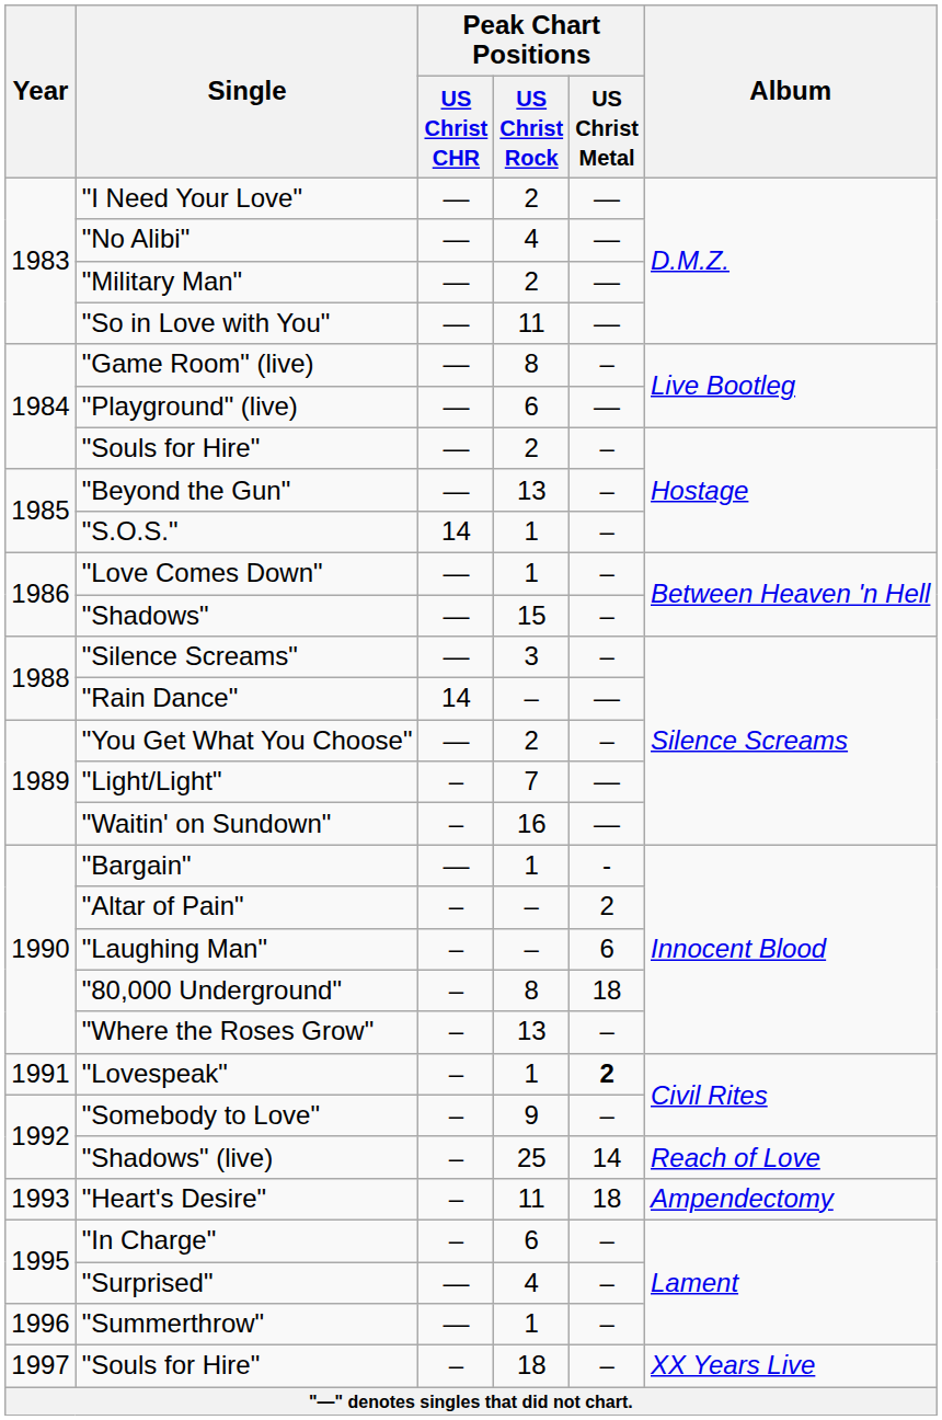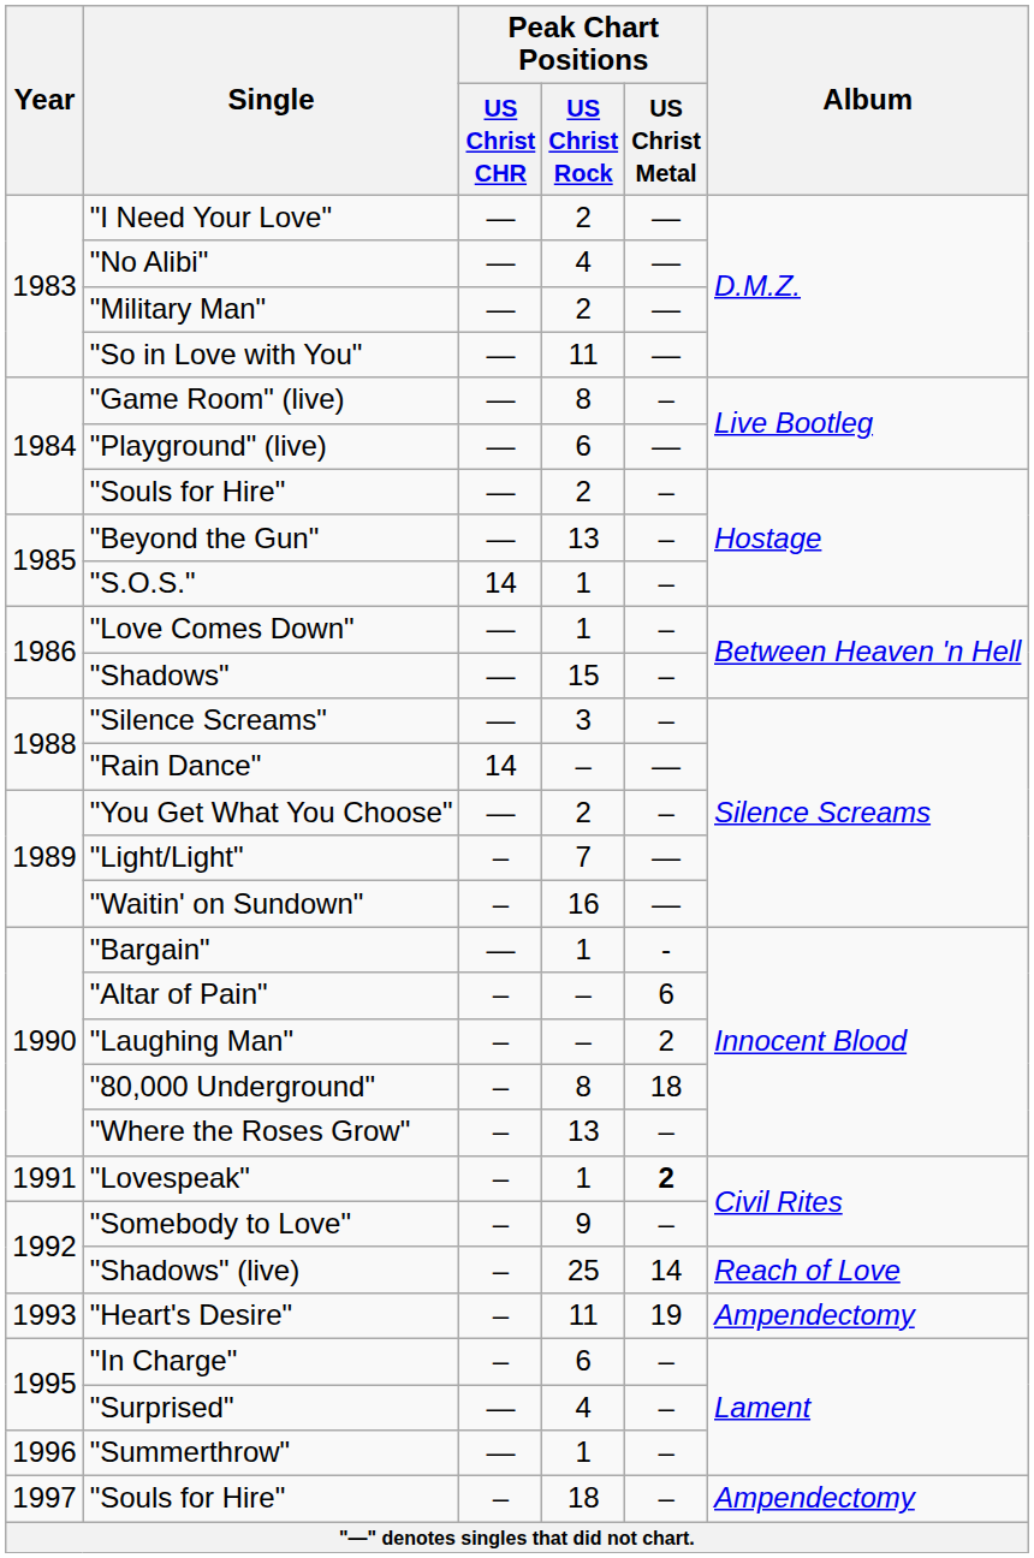"Altar of Pain" | Peak Chart Positions / US Christ Metal: 2 -> 6
"Laughing Man" | Peak Chart Positions / US Christ Metal: 6 -> 2
"Heart's Desire" | Peak Chart Positions / US Christ Metal: 18 -> 19
"Souls for Hire" / 18 | Album: XX Years Live -> Ampendectomy
